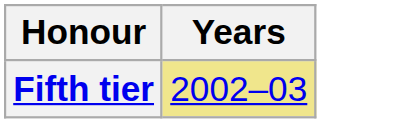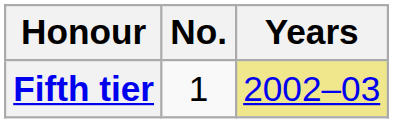+ column: No. | 1
